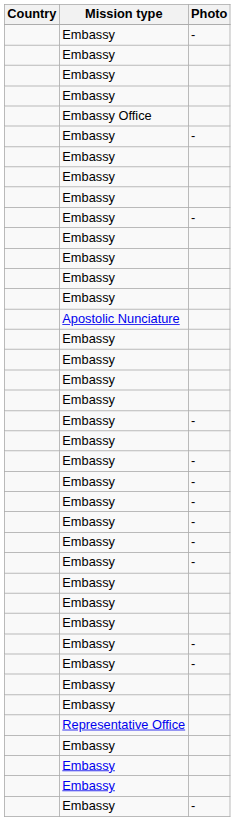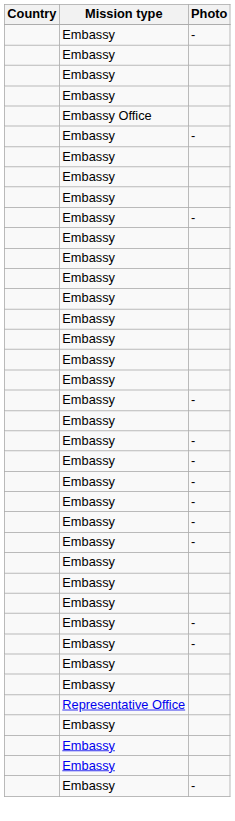- row: Apostolic Nunciature
